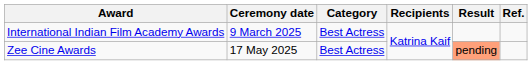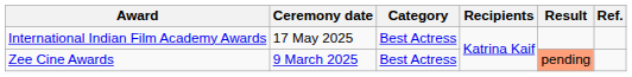International Indian Film Academy Awards | Ceremony date: 9 March 2025 -> 17 May 2025
Zee Cine Awards | Ceremony date: 17 May 2025 -> 9 March 2025
